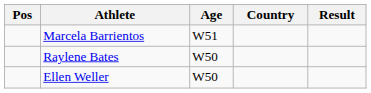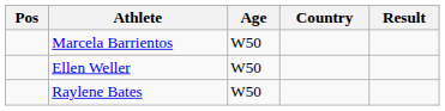Marcela Barrientos | Age: W51 -> W50
rows swapped: Raylene Bates <-> Ellen Weller
